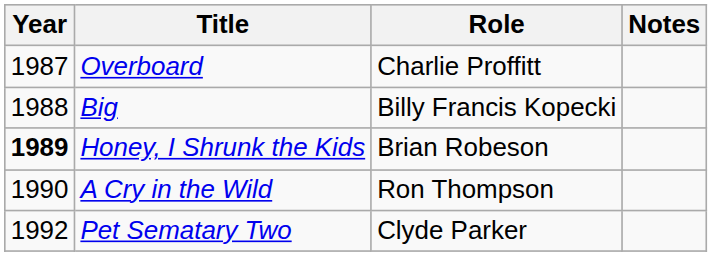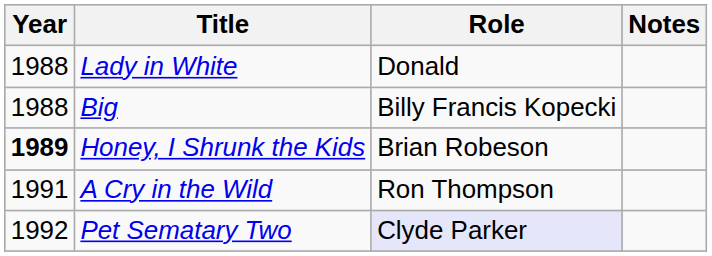- row: 1987 | Overboard | Charlie Proffitt
+ row: 1988 | Lady in White | Donald
A Cry in the Wild | Year: 1990 -> 1991
Pet Sematary Two | Role: no background -> lavender background
